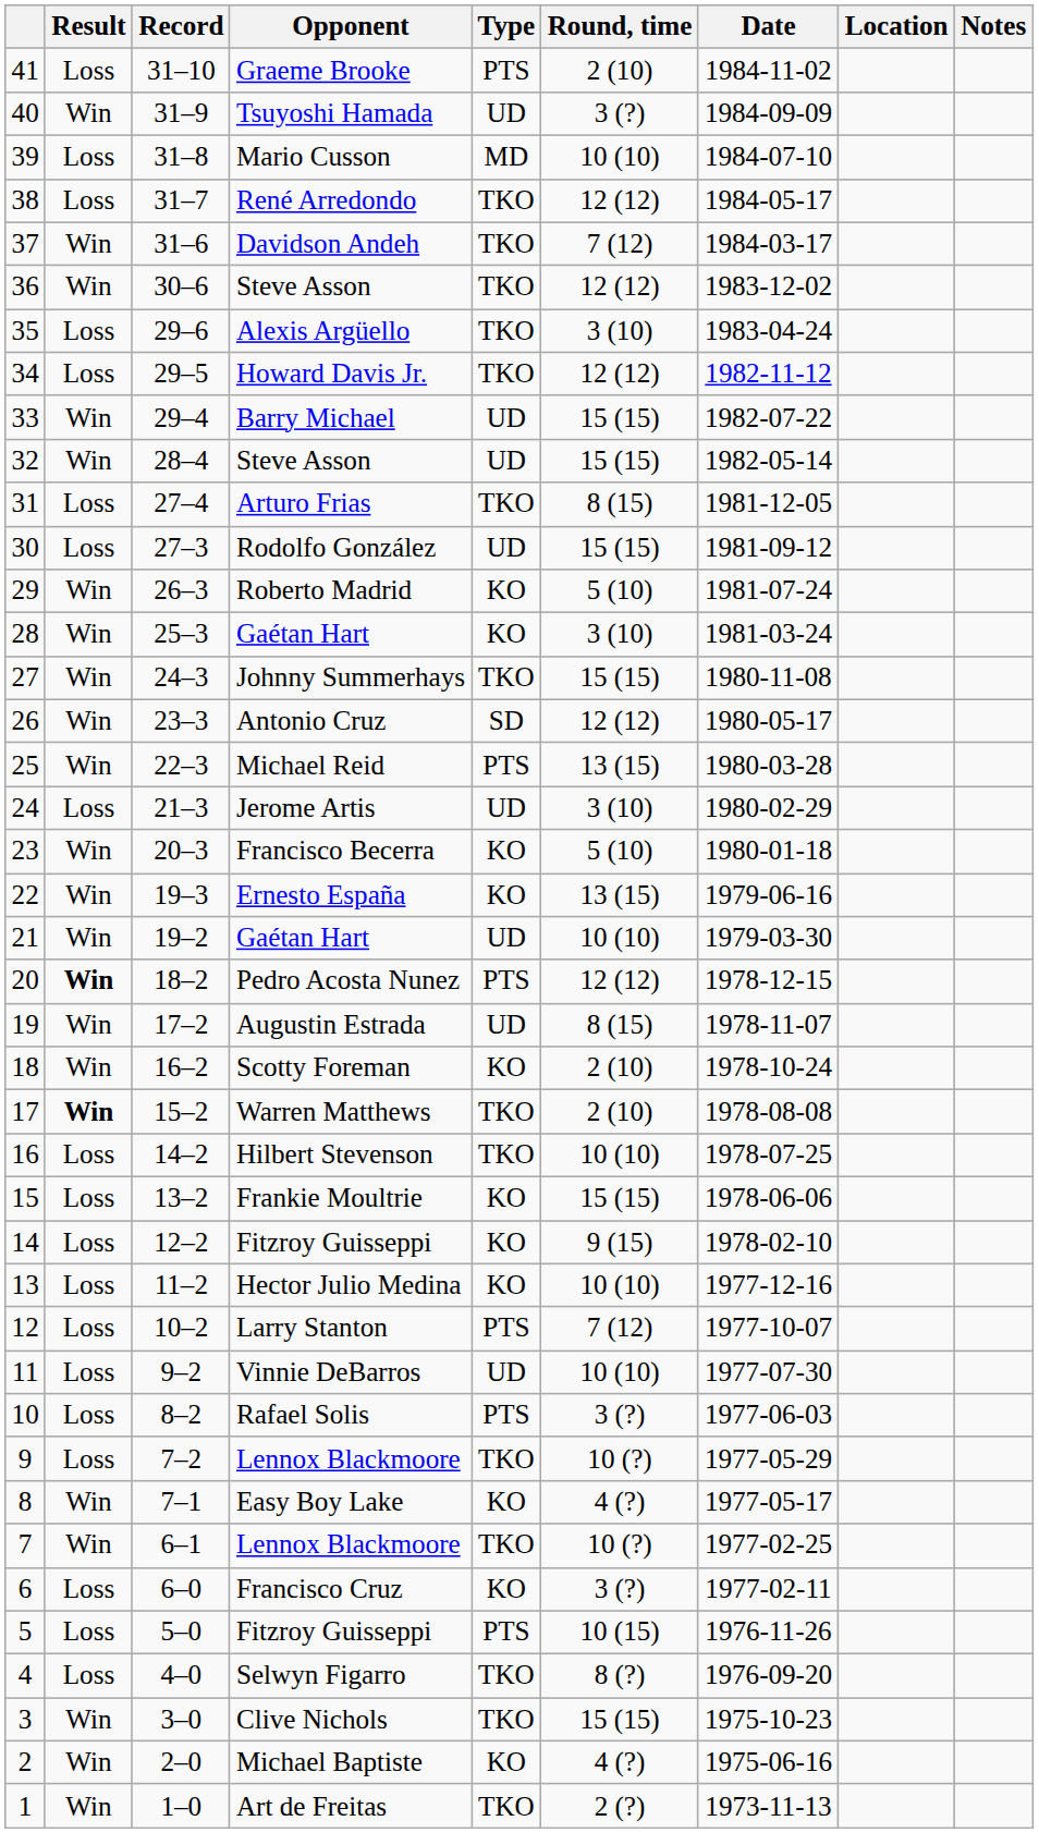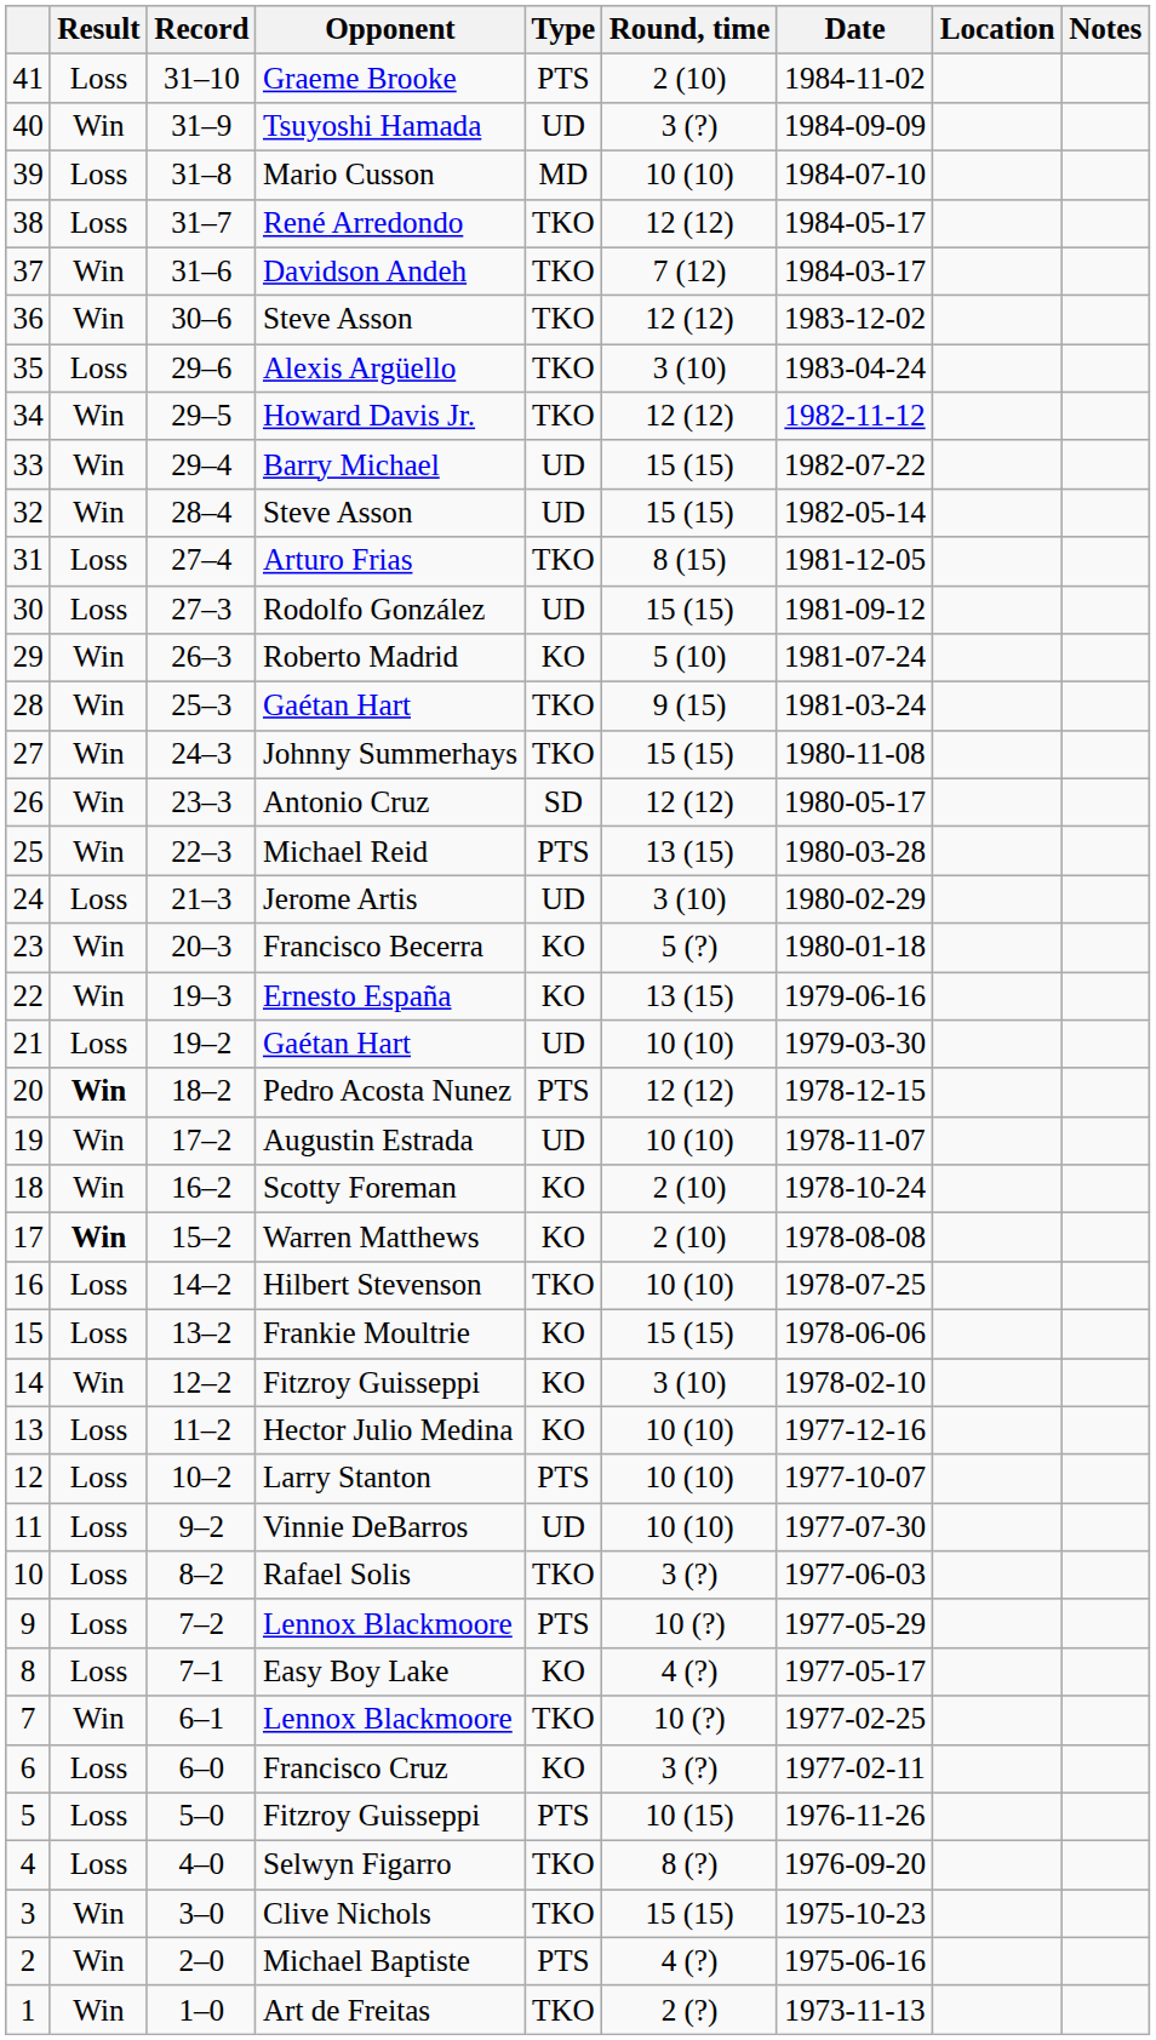Howard Davis Jr. | Result: Loss -> Win
28 / Gaétan Hart | Type: KO -> TKO
28 / Gaétan Hart | Round, time: 3 (10) -> 9 (15)
Francisco Becerra | Round, time: 5 (10) -> 5 (?)
21 / Gaétan Hart | Result: Win -> Loss
Augustin Estrada | Round, time: 8 (15) -> 10 (10)
Warren Matthews | Type: TKO -> KO
14 / Fitzroy Guisseppi | Result: Loss -> Win
14 / Fitzroy Guisseppi | Round, time: 9 (15) -> 3 (10)
Larry Stanton | Round, time: 7 (12) -> 10 (10)
Rafael Solis | Type: PTS -> TKO
9 / Lennox Blackmoore | Type: TKO -> PTS
Easy Boy Lake | Result: Win -> Loss
Michael Baptiste | Type: KO -> PTS
